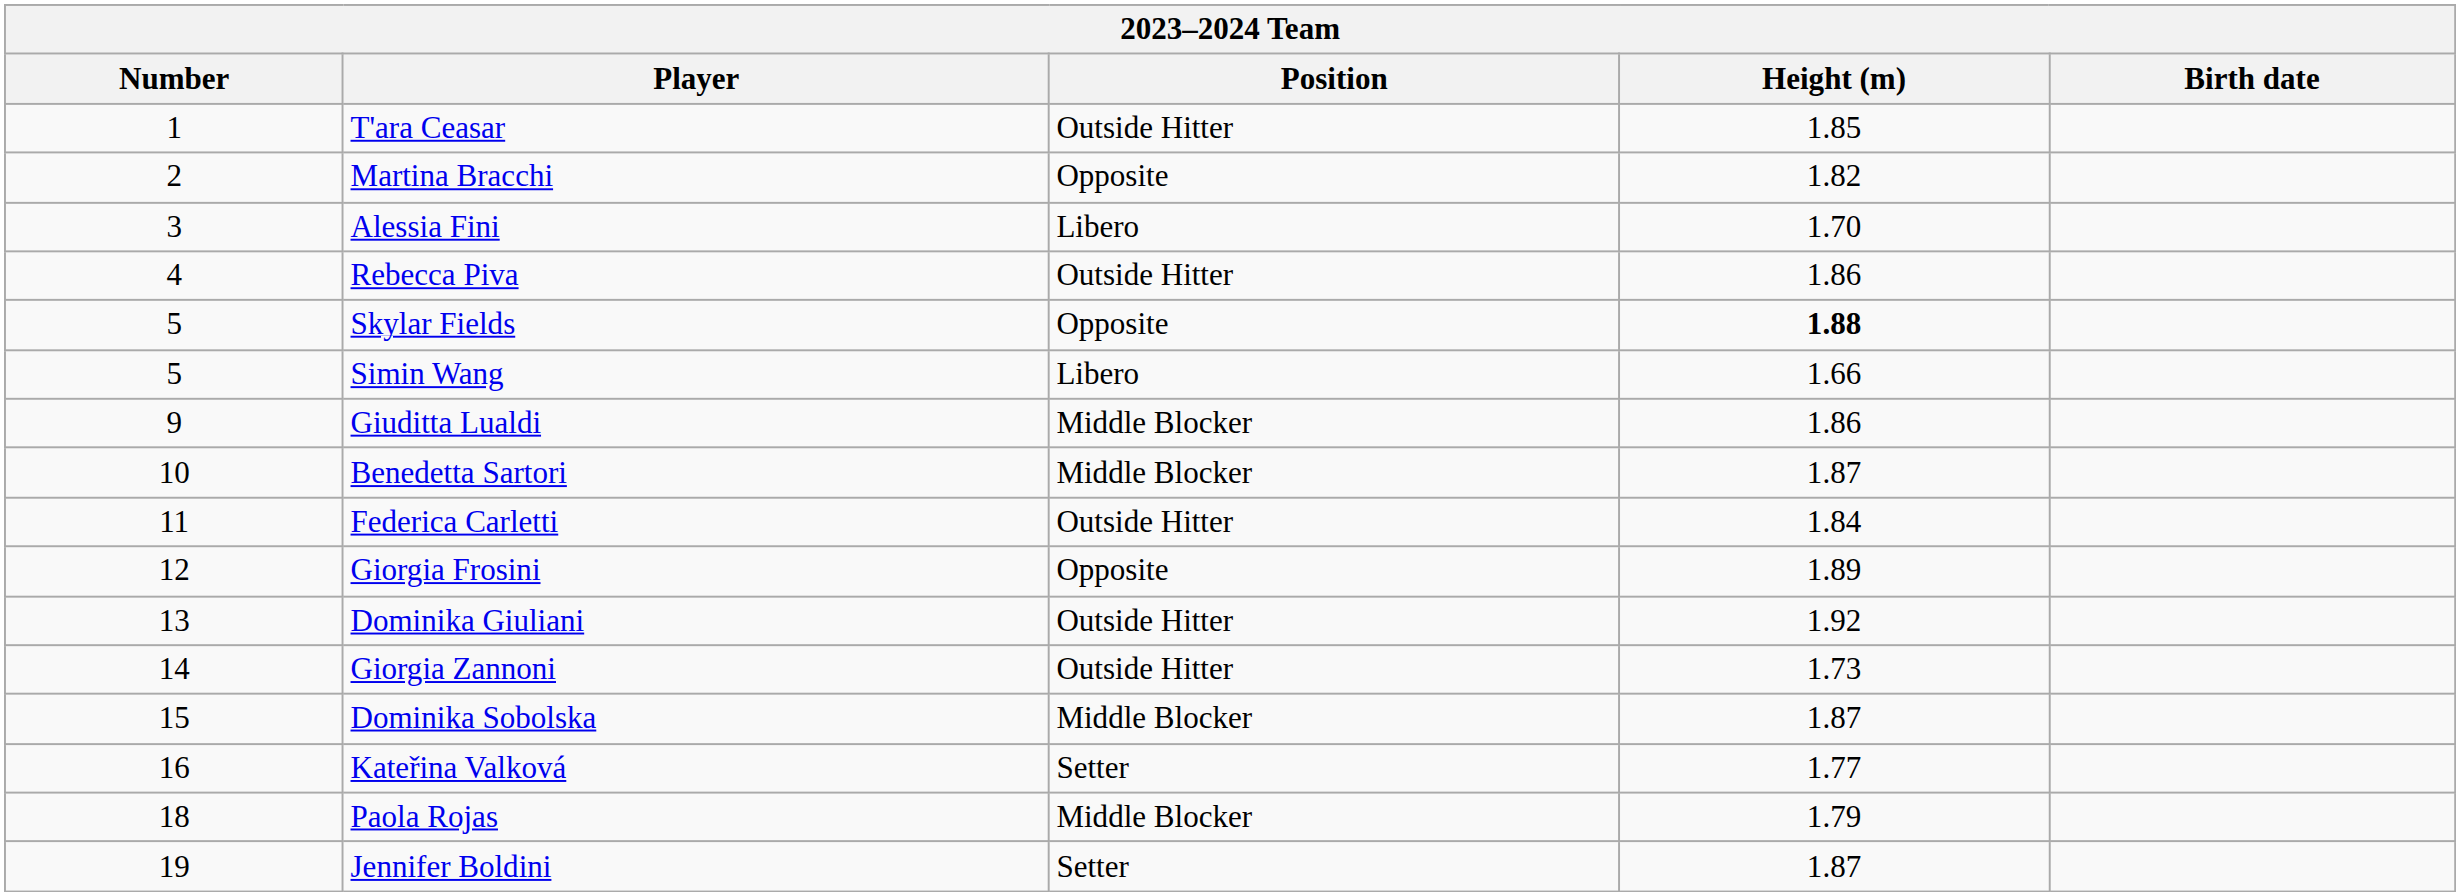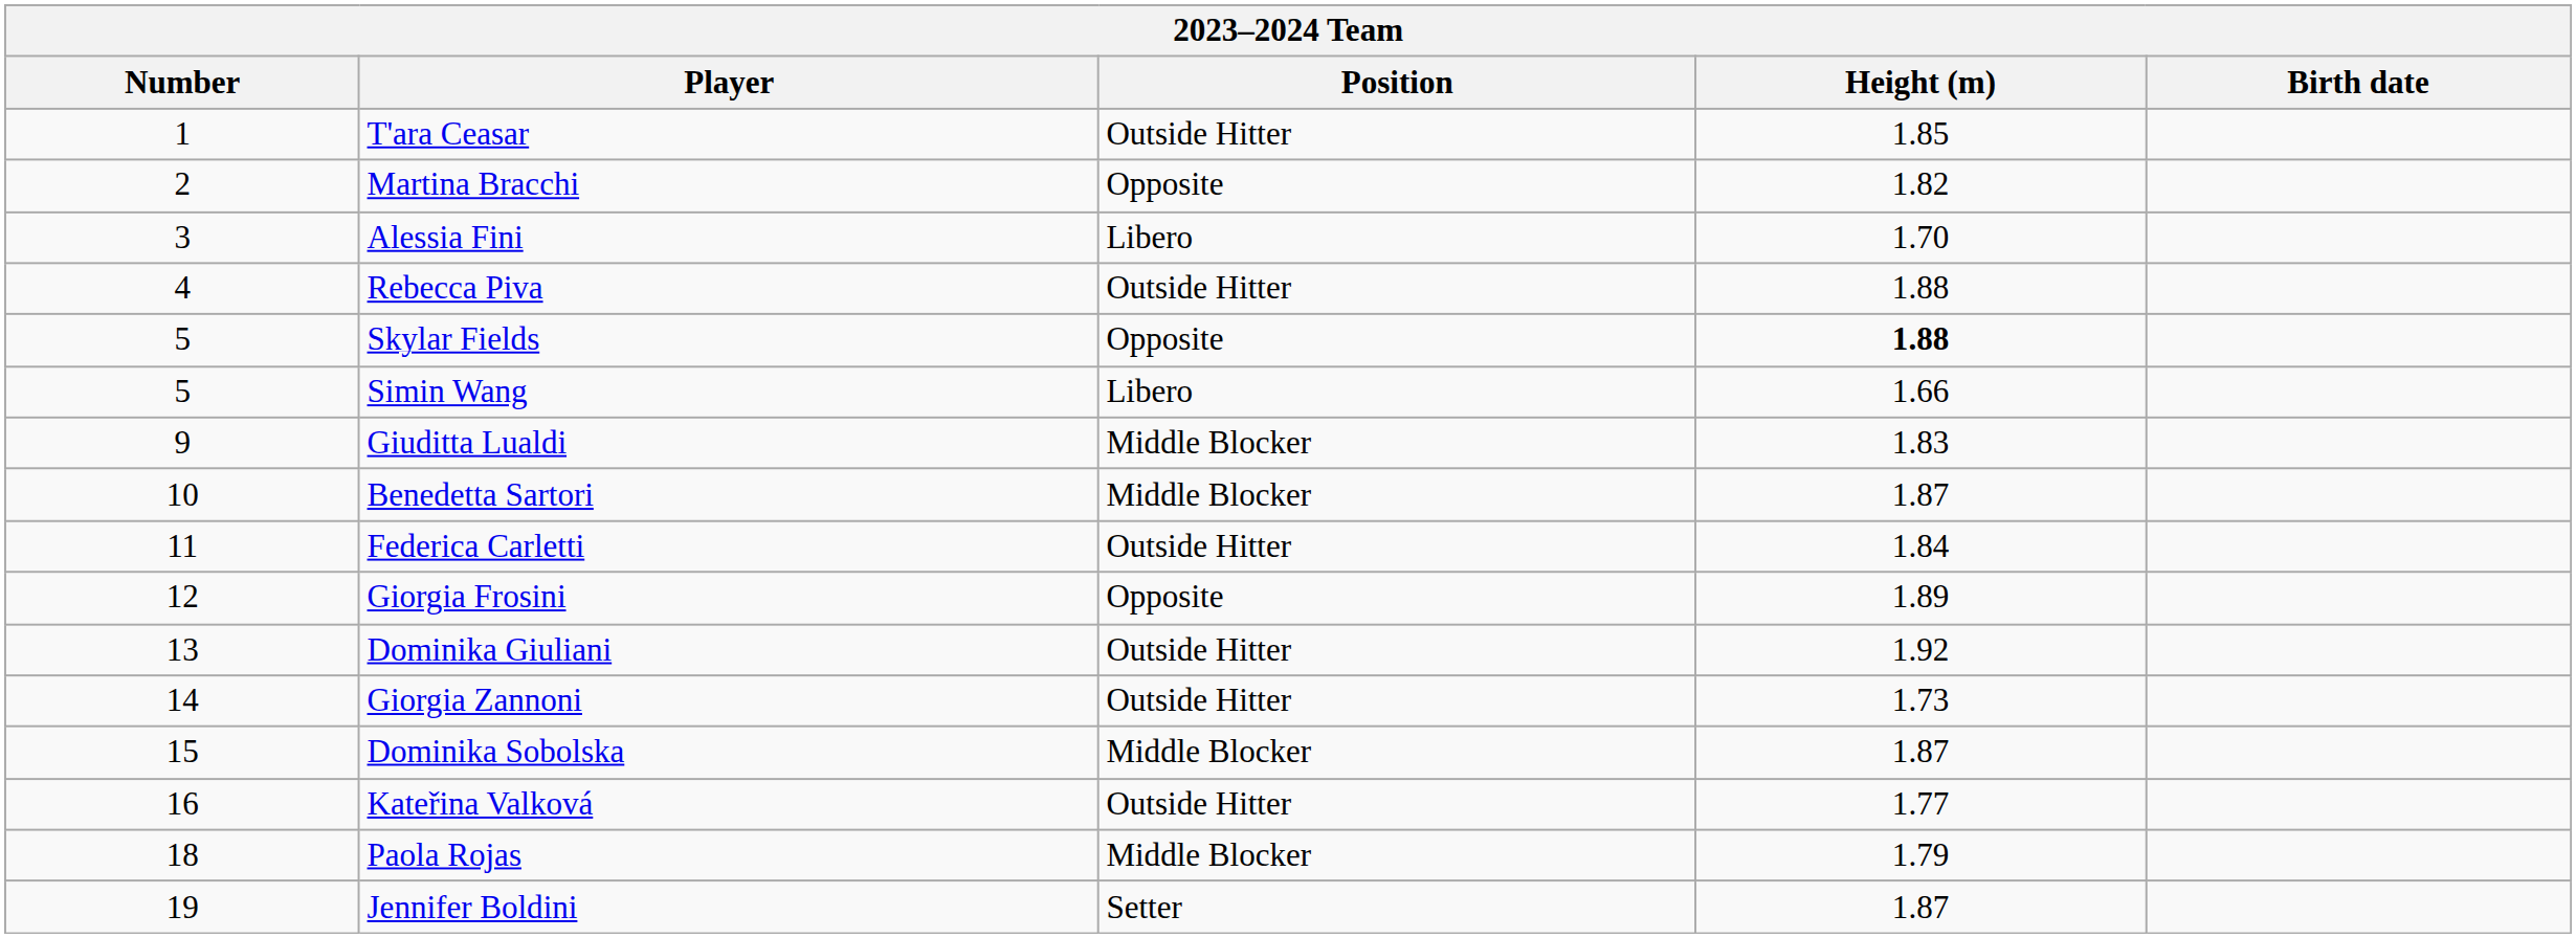Rebecca Piva | Height (m): 1.86 -> 1.88
Giuditta Lualdi | Height (m): 1.86 -> 1.83
Kateřina Valková | Position: Setter -> Outside Hitter
